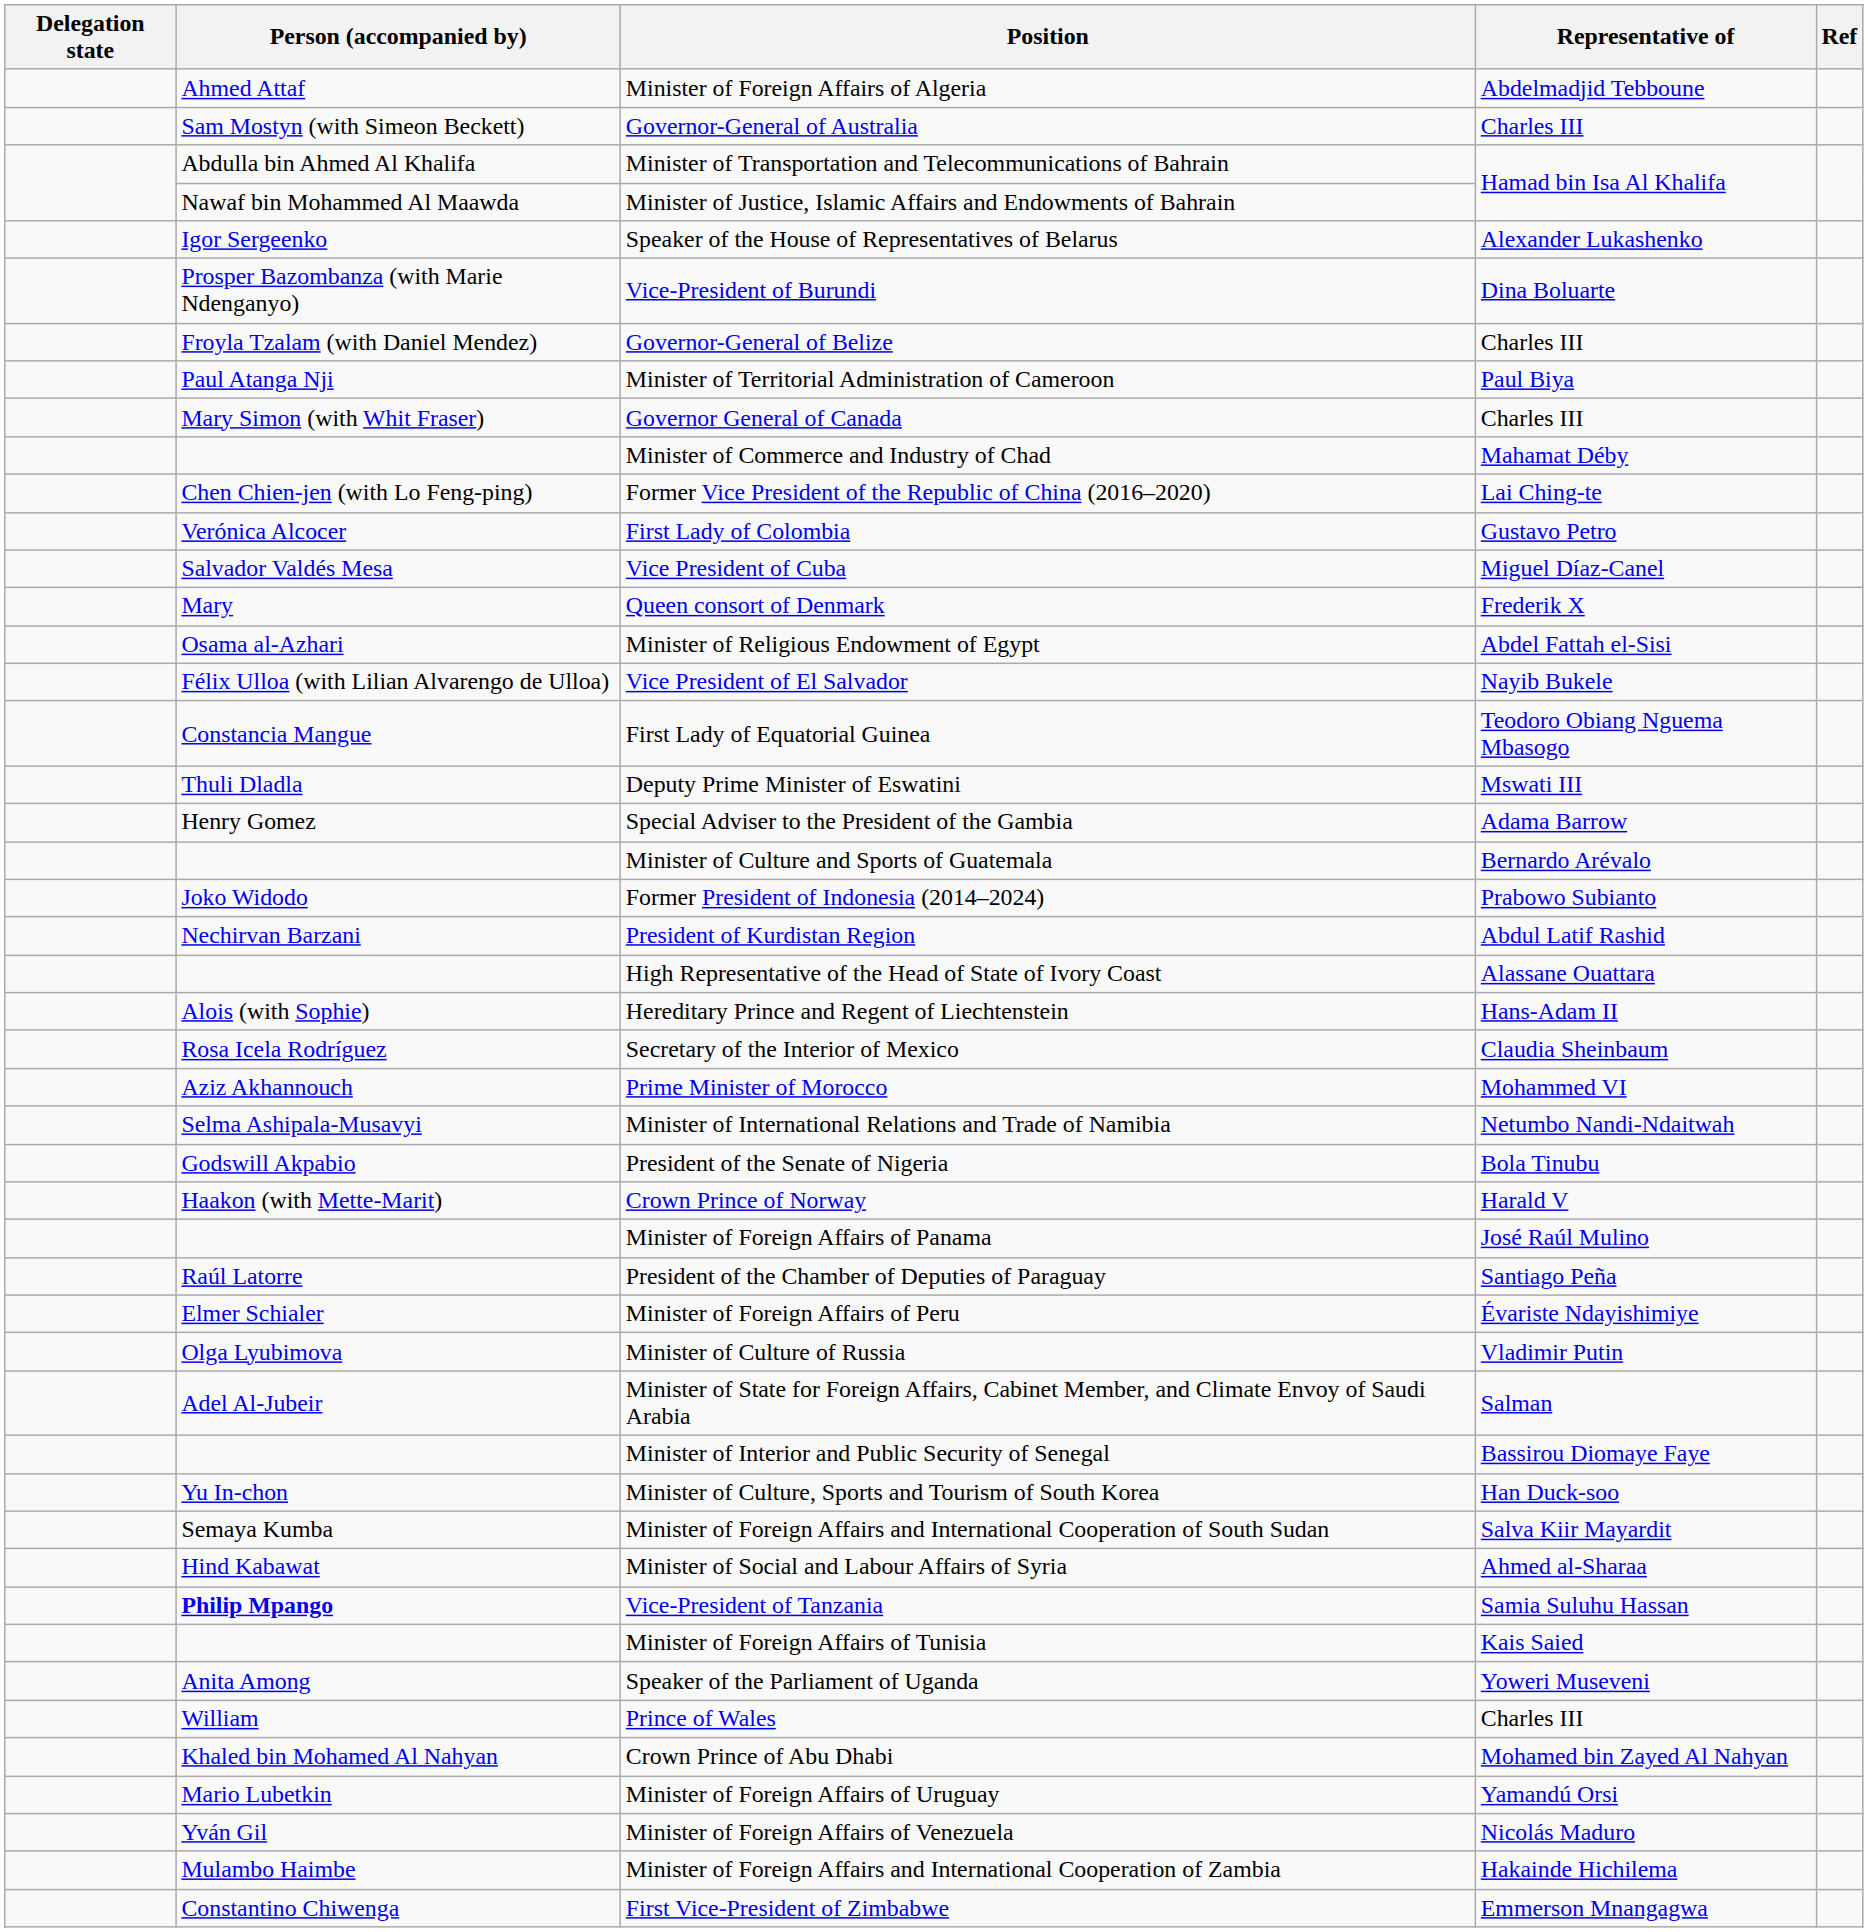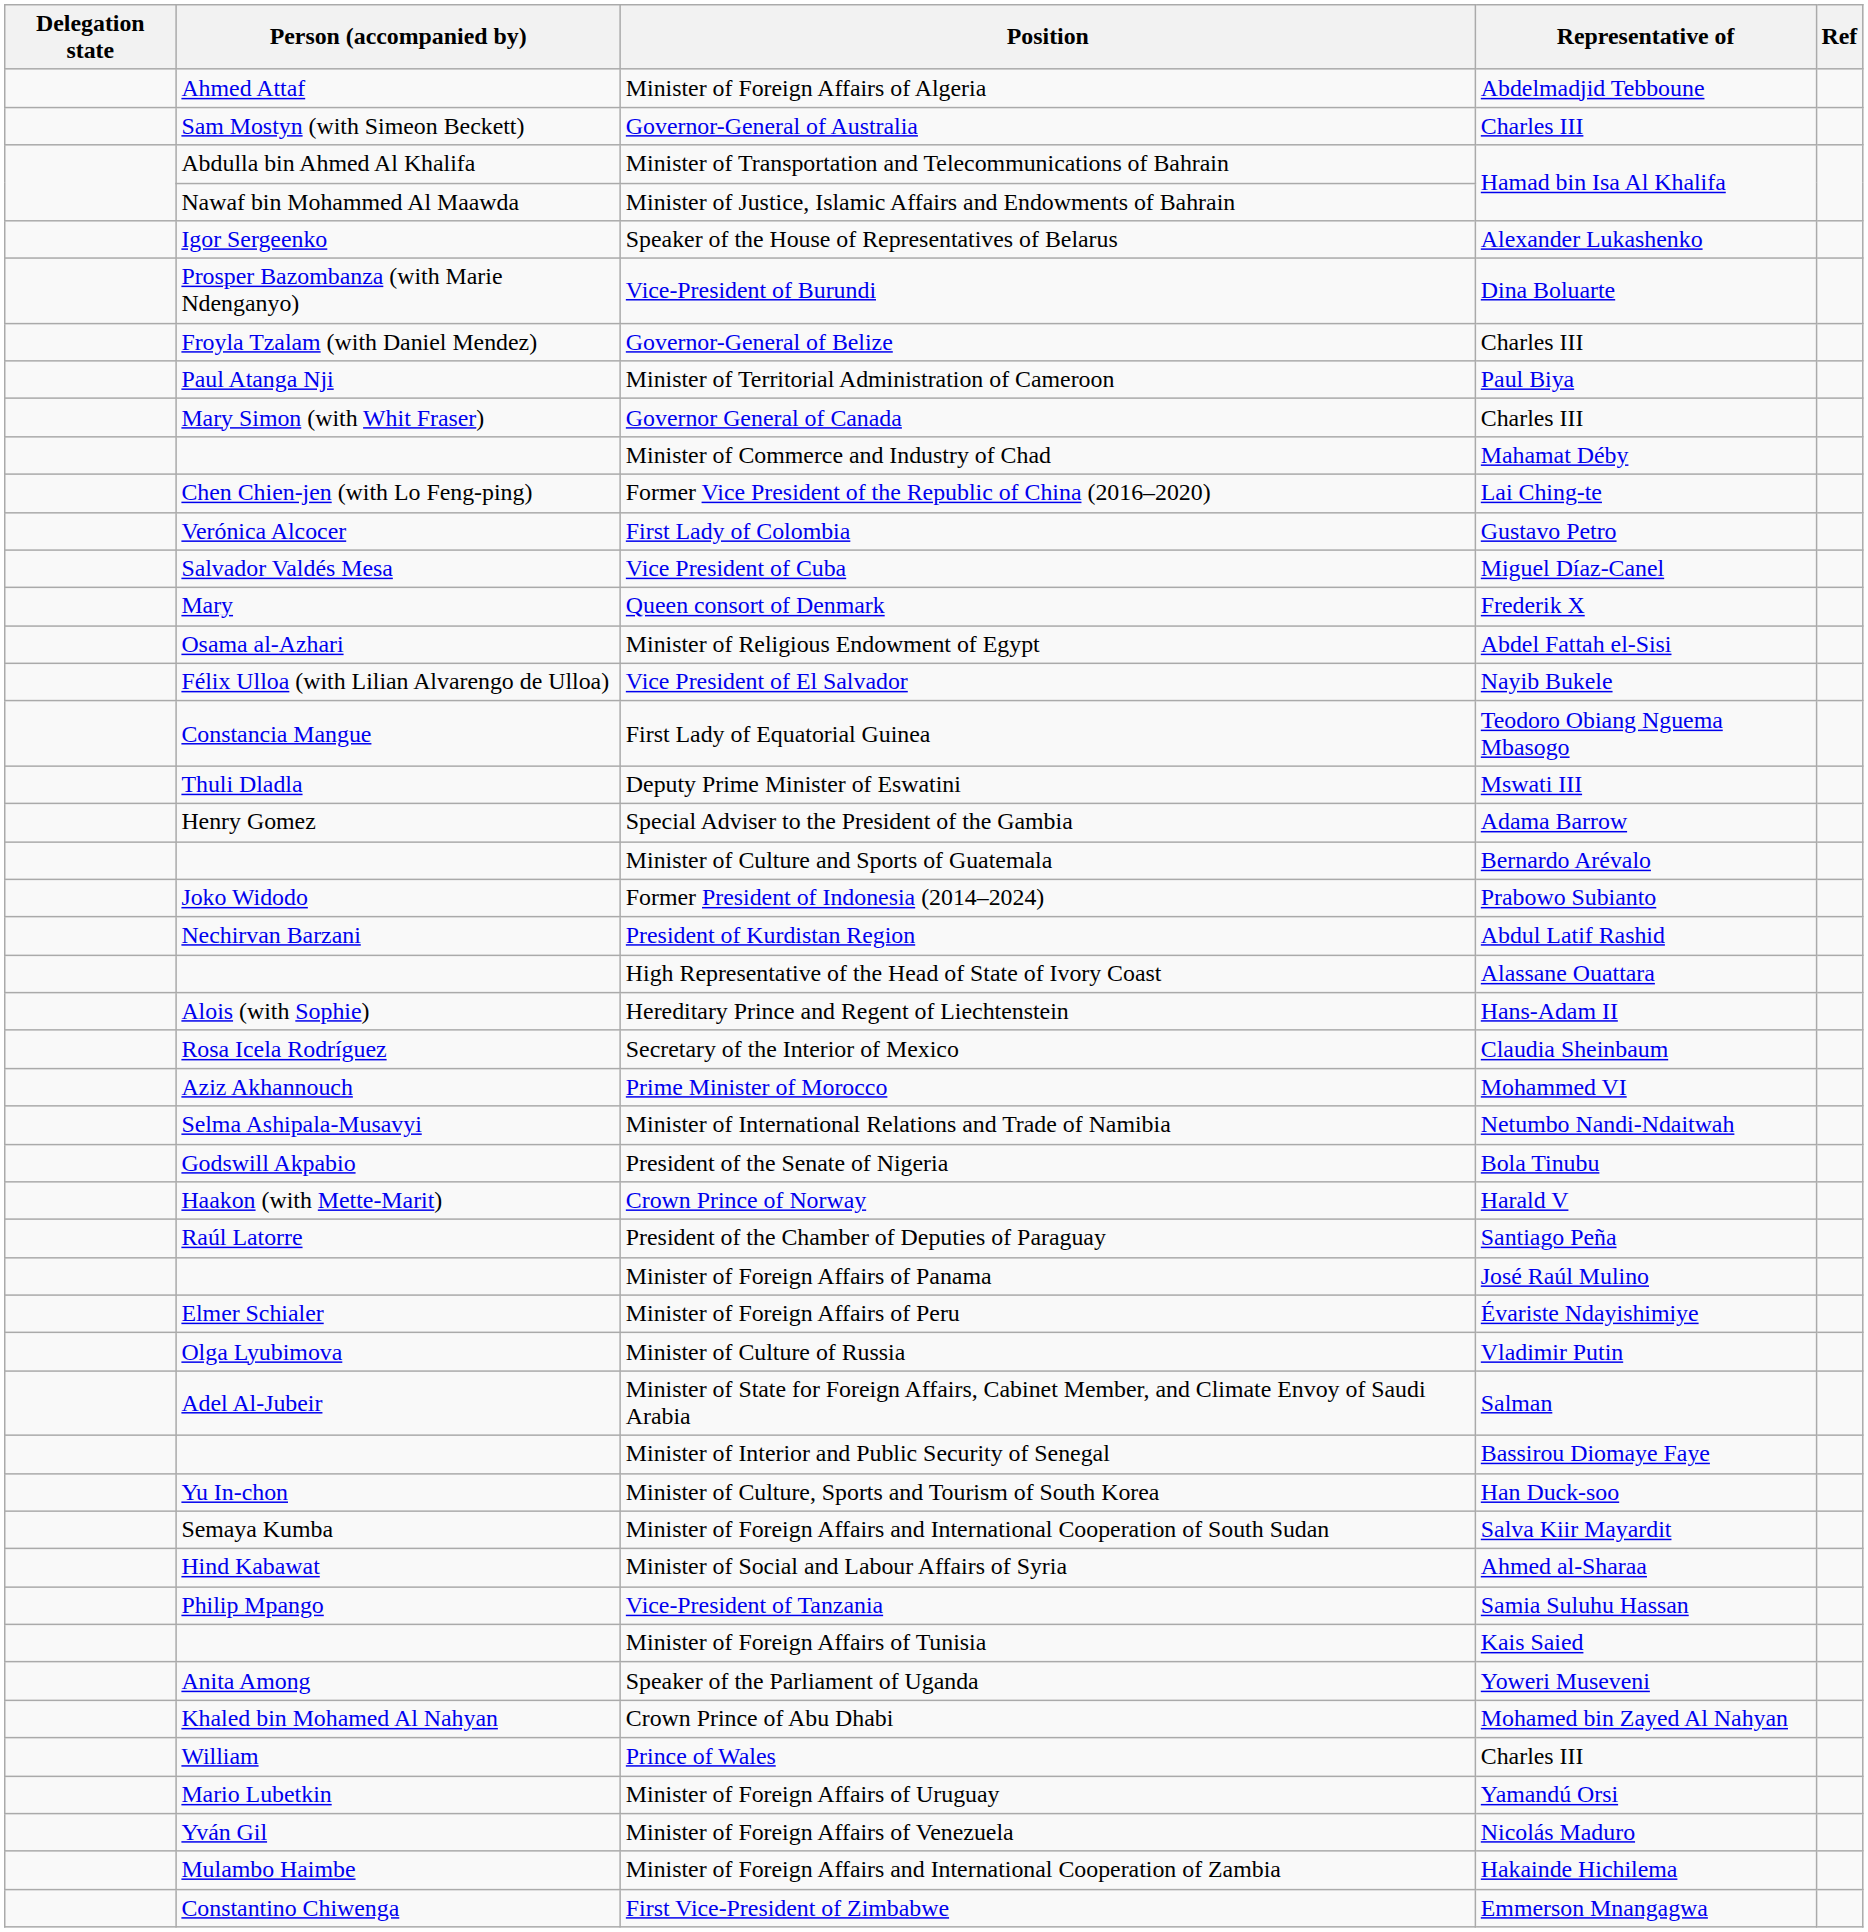rows swapped: Minister of Foreign Affairs of Panama <-> President of the Chamber of Deputies of Paraguay
Vice-President of Tanzania | Person (accompanied by): bold -> normal
rows swapped: Crown Prince of Abu Dhabi <-> Prince of Wales
